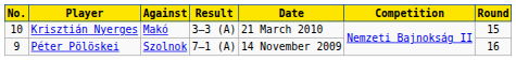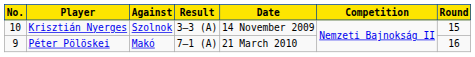Krisztián Nyerges | Against: Makó -> Szolnok
Krisztián Nyerges | Date: 21 March 2010 -> 14 November 2009
Péter Pölöskei | Against: Szolnok -> Makó
Péter Pölöskei | Date: 14 November 2009 -> 21 March 2010
